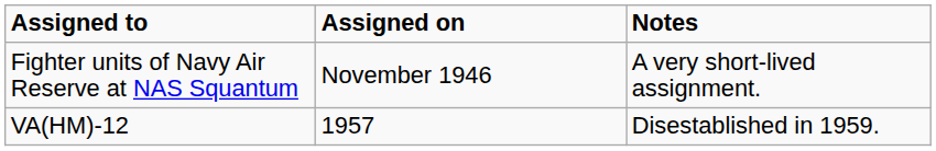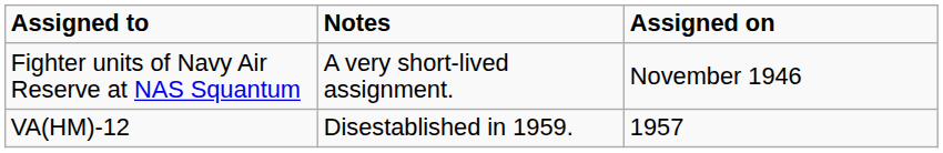columns swapped: Assigned on <-> Notes
